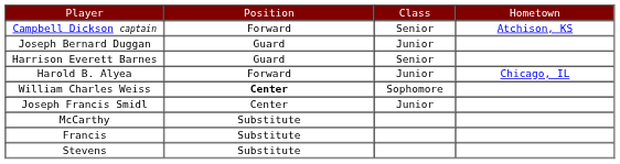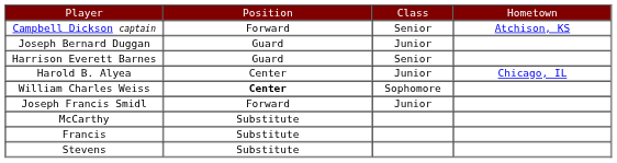Harold B. Alyea | column 2: Forward -> Center
Joseph Francis Smidl | column 2: Center -> Forward
